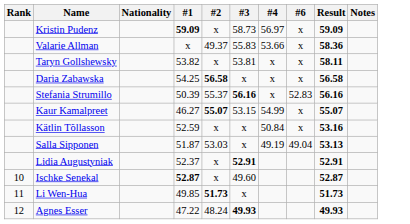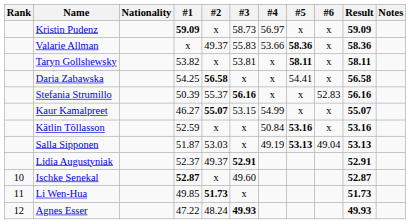+ column: #5 | x | 58.36 | 58.11 | 54.41 | x | x | 53.16 | 53.13
Lidia Augustyniak | #2: x -> 49.37
